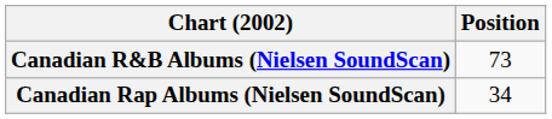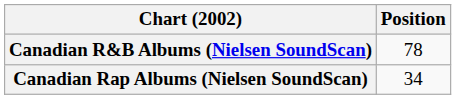Canadian R&B Albums (Nielsen SoundScan) | Position: 73 -> 78
